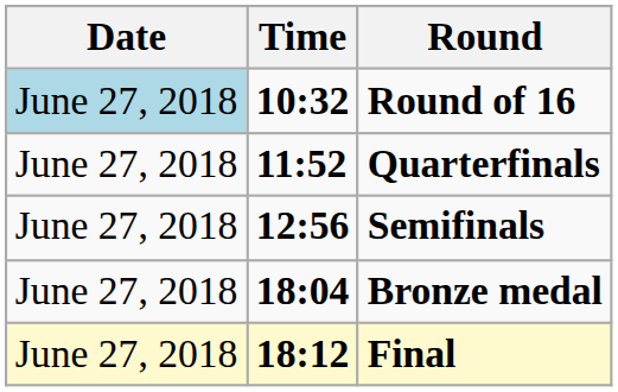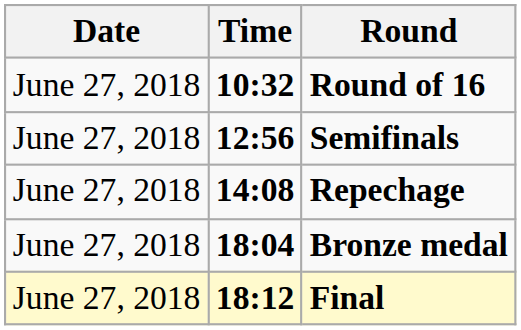Round of 16 | Date: lightblue background -> no background
- row: June 27, 2018 | 11:52 | Quarterfinals
+ row: June 27, 2018 | 14:08 | Repechage
